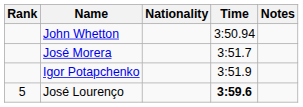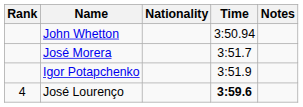José Lourenço | Rank: 5 -> 4
